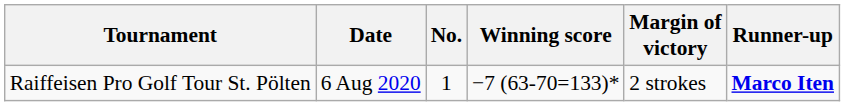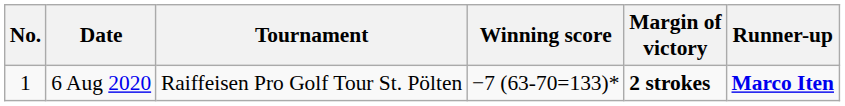columns swapped: No. <-> Tournament
6 Aug 2020 | Margin of victory: normal -> bold
